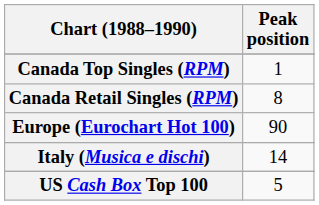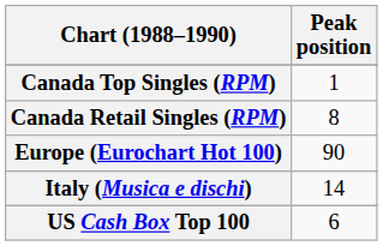US Cash Box Top 100 | Peak position: 5 -> 6
